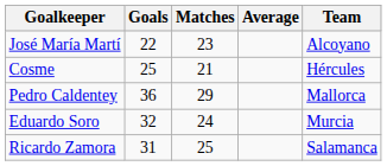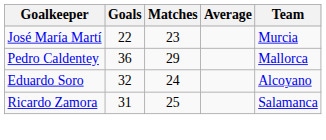José María Martí | Team: Alcoyano -> Murcia
- row: Cosme | 25 | 21 | Hércules
Eduardo Soro | Team: Murcia -> Alcoyano
